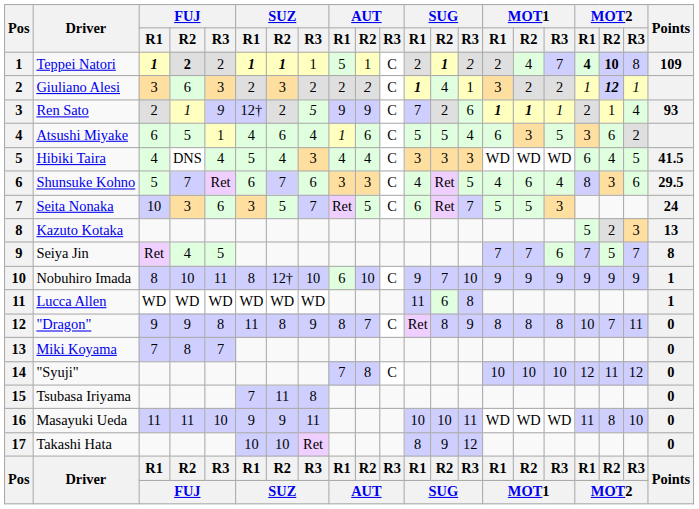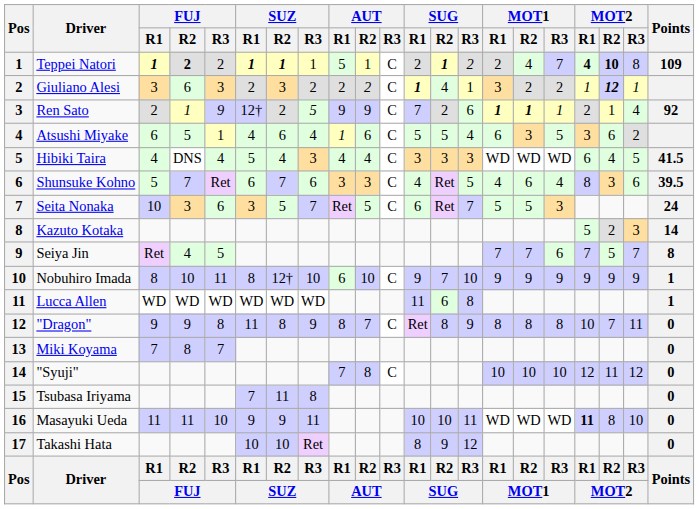Ren Sato | Points: 93 -> 92
Shunsuke Kohno | Points: 29.5 -> 39.5
Kazuto Kotaka | Points: 13 -> 14
Masayuki Ueda | MOT2 / R1: normal -> bold
